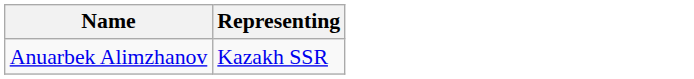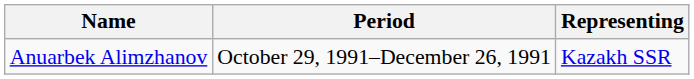+ column: Period | October 29, 1991–December 26, 1991
